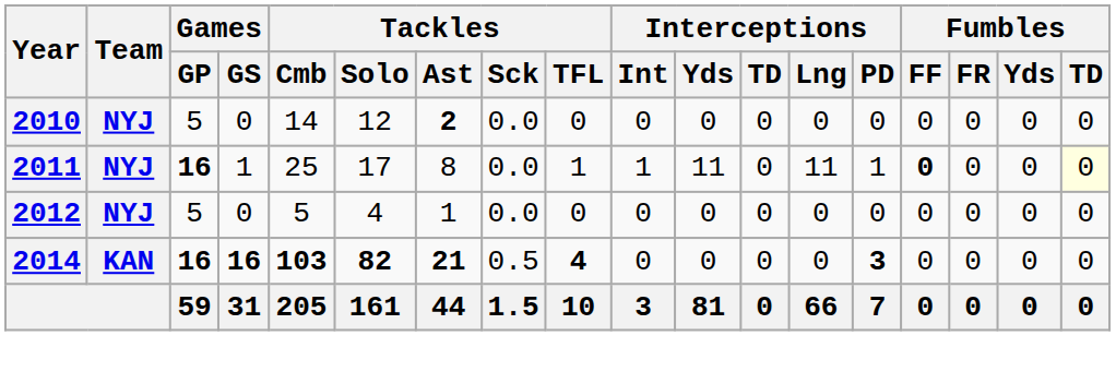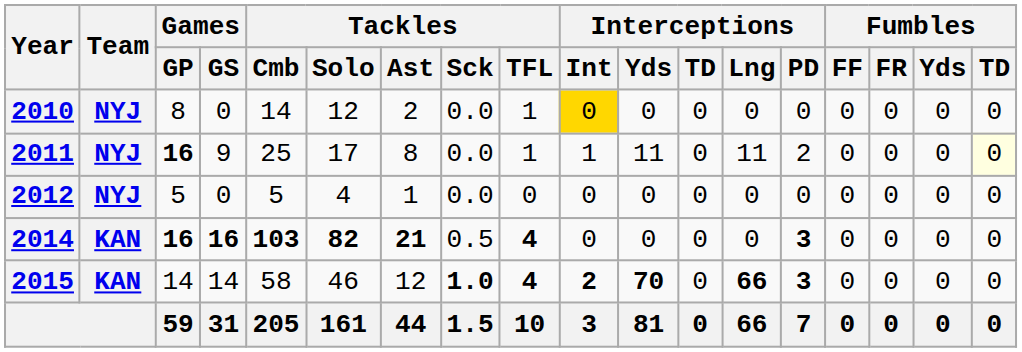2010 | Games / GP: 5 -> 8
2010 | Tackles / Ast: bold -> normal
2010 | Tackles / TFL: 0 -> 1
2010 | Interceptions / Int: no background -> gold background
2011 | Games / GS: 1 -> 9
2011 | Interceptions / PD: 1 -> 2
2011 | Fumbles / FF: bold -> normal
+ row: 2015 | KAN | 14 | 14 | 58 | 46 | 12 | 1.0 | 4 | 2 | 70 | 0 | 66 | 3 | 0 | 0 | 0 | 0
